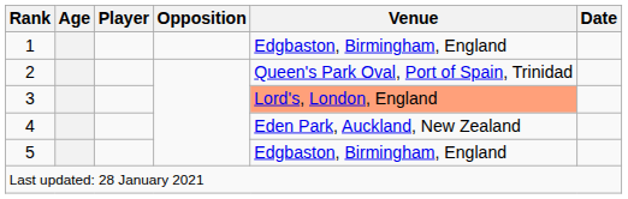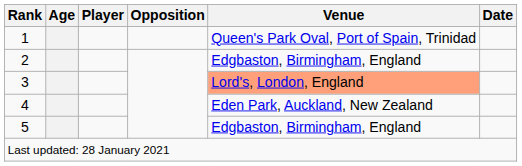1 | Venue: Edgbaston, Birmingham, England -> Queen's Park Oval, Port of Spain, Trinidad
2 | Venue: Queen's Park Oval, Port of Spain, Trinidad -> Edgbaston, Birmingham, England
